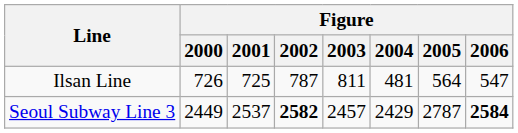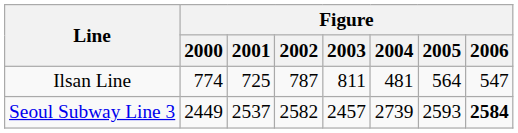Ilsan Line | Figure / 2000: 726 -> 774
Seoul Subway Line 3 | Figure / 2002: bold -> normal
Seoul Subway Line 3 | Figure / 2004: 2429 -> 2739
Seoul Subway Line 3 | Figure / 2005: 2787 -> 2593
